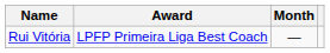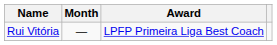columns swapped: Award <-> Month
